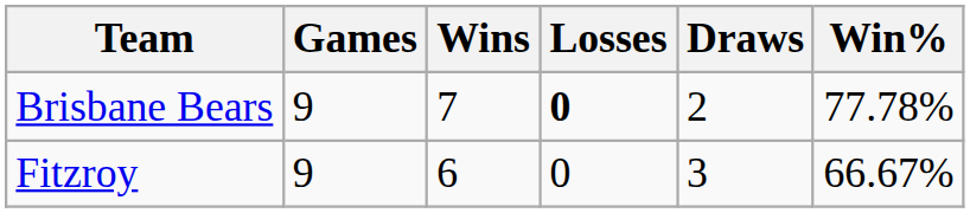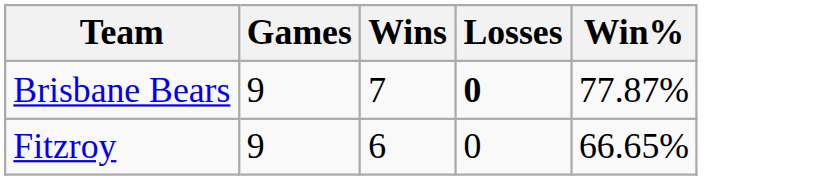- column: Draws | 2 | 3
Brisbane Bears | Win%: 77.78% -> 77.87%
Fitzroy | Win%: 66.67% -> 66.65%
